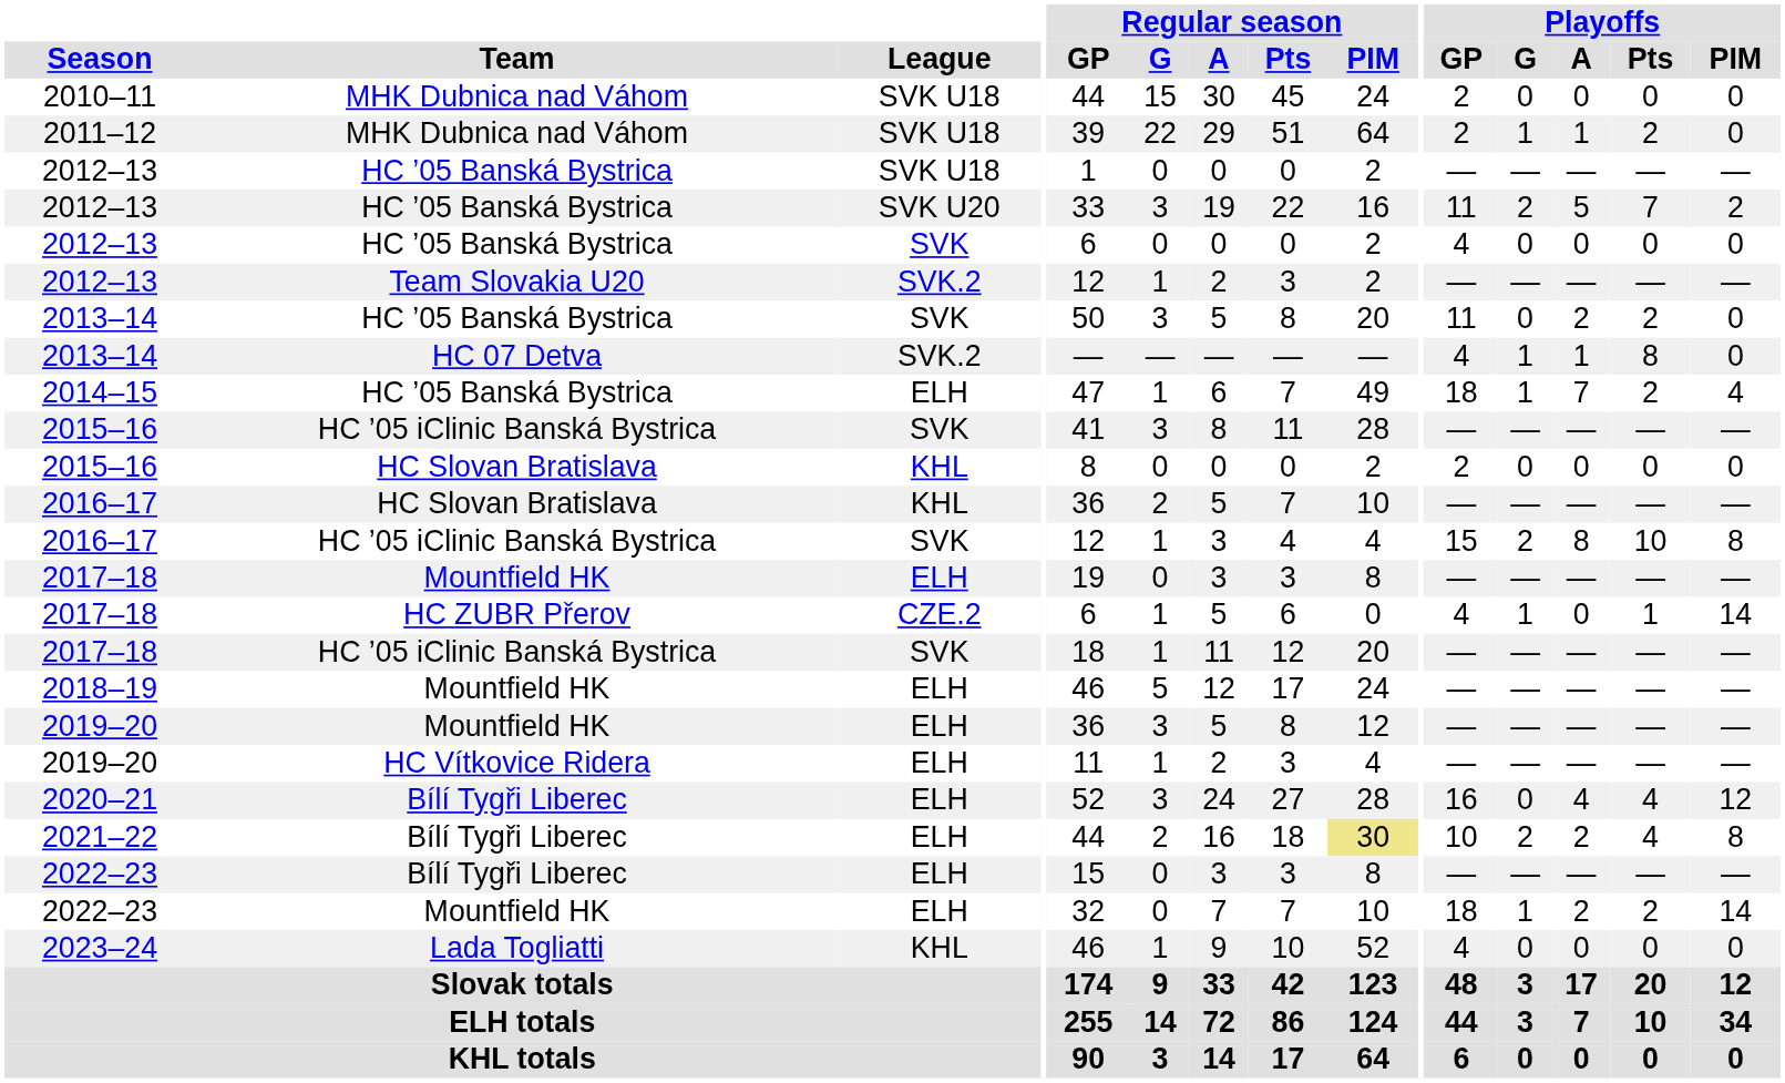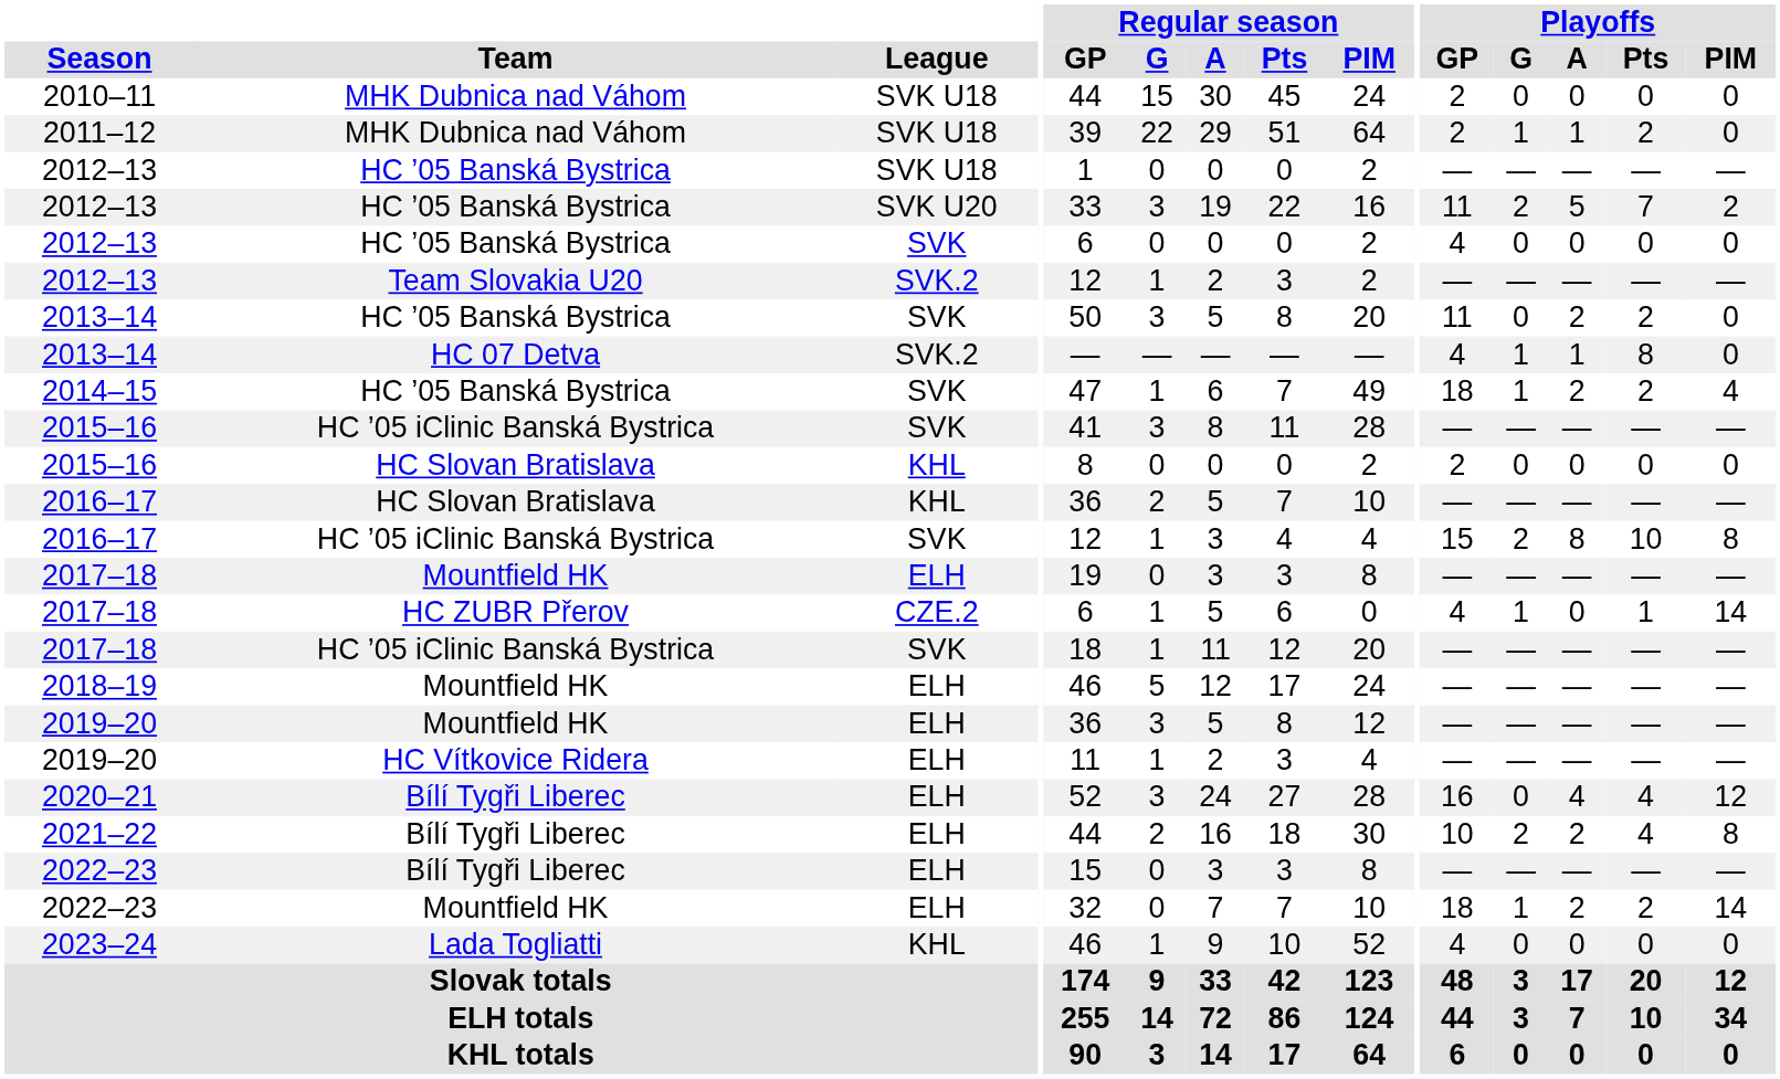2014–15 | League: ELH -> SVK
2014–15 | Playoffs / A: 7 -> 2
2021–22 | Regular season / PIM: khaki background -> no background
